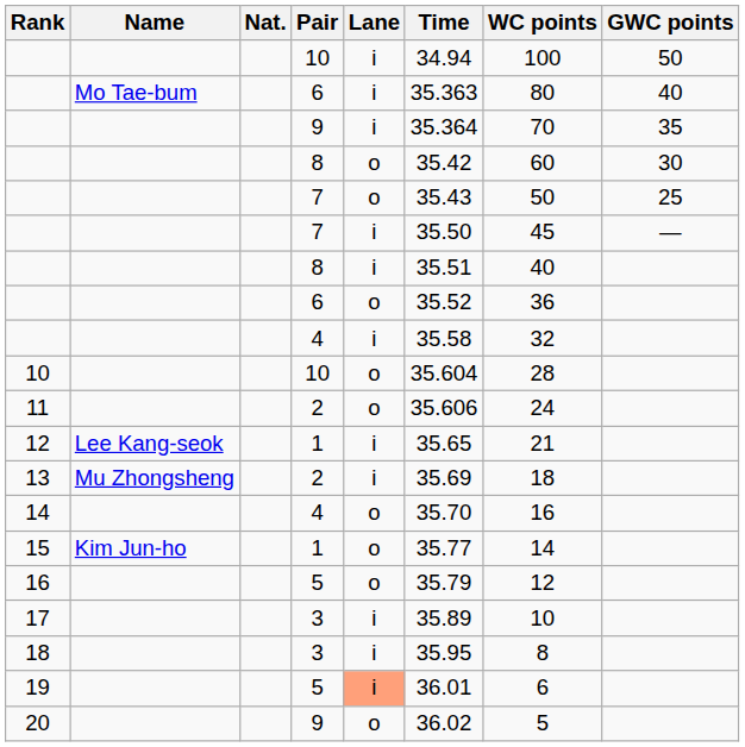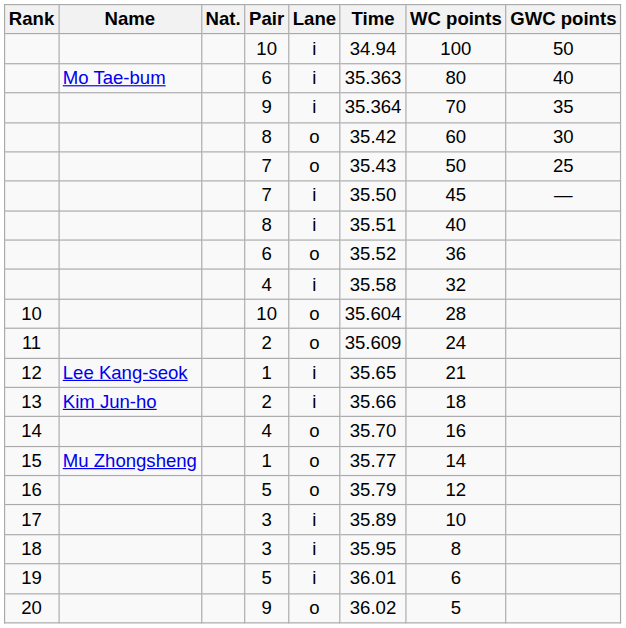11 | Time: 35.606 -> 35.609
13 | Name: Mu Zhongsheng -> Kim Jun-ho
13 | Time: 35.69 -> 35.66
15 | Name: Kim Jun-ho -> Mu Zhongsheng
19 | Lane: lightsalmon background -> no background
